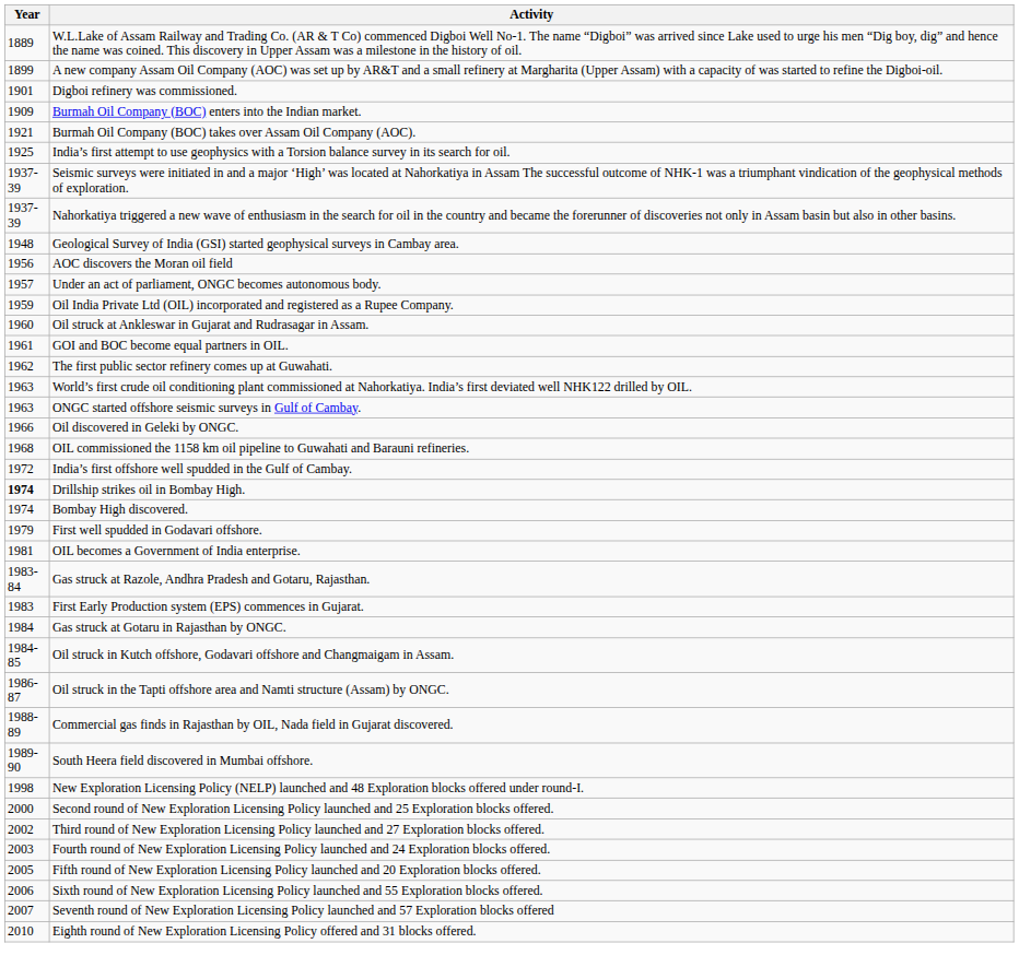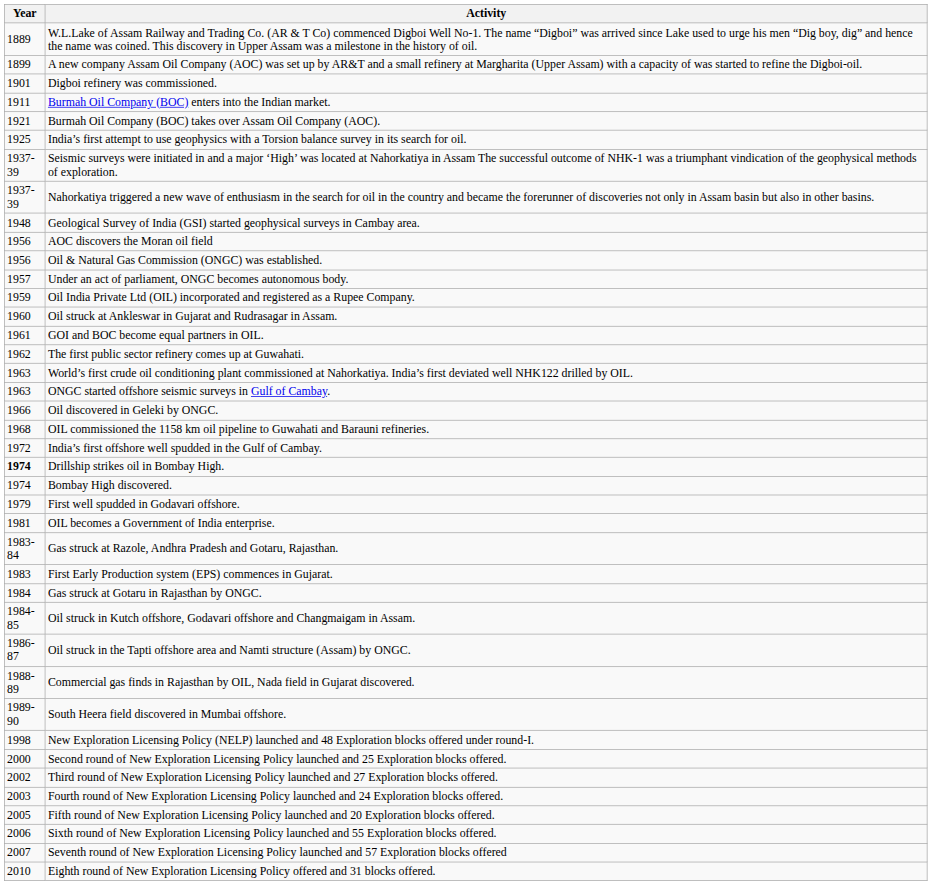Burmah Oil Company (BOC) enters into the Indian market. | Year: 1909 -> 1911
+ row: 1956 | Oil & Natural Gas Commission (ONGC) was established.
